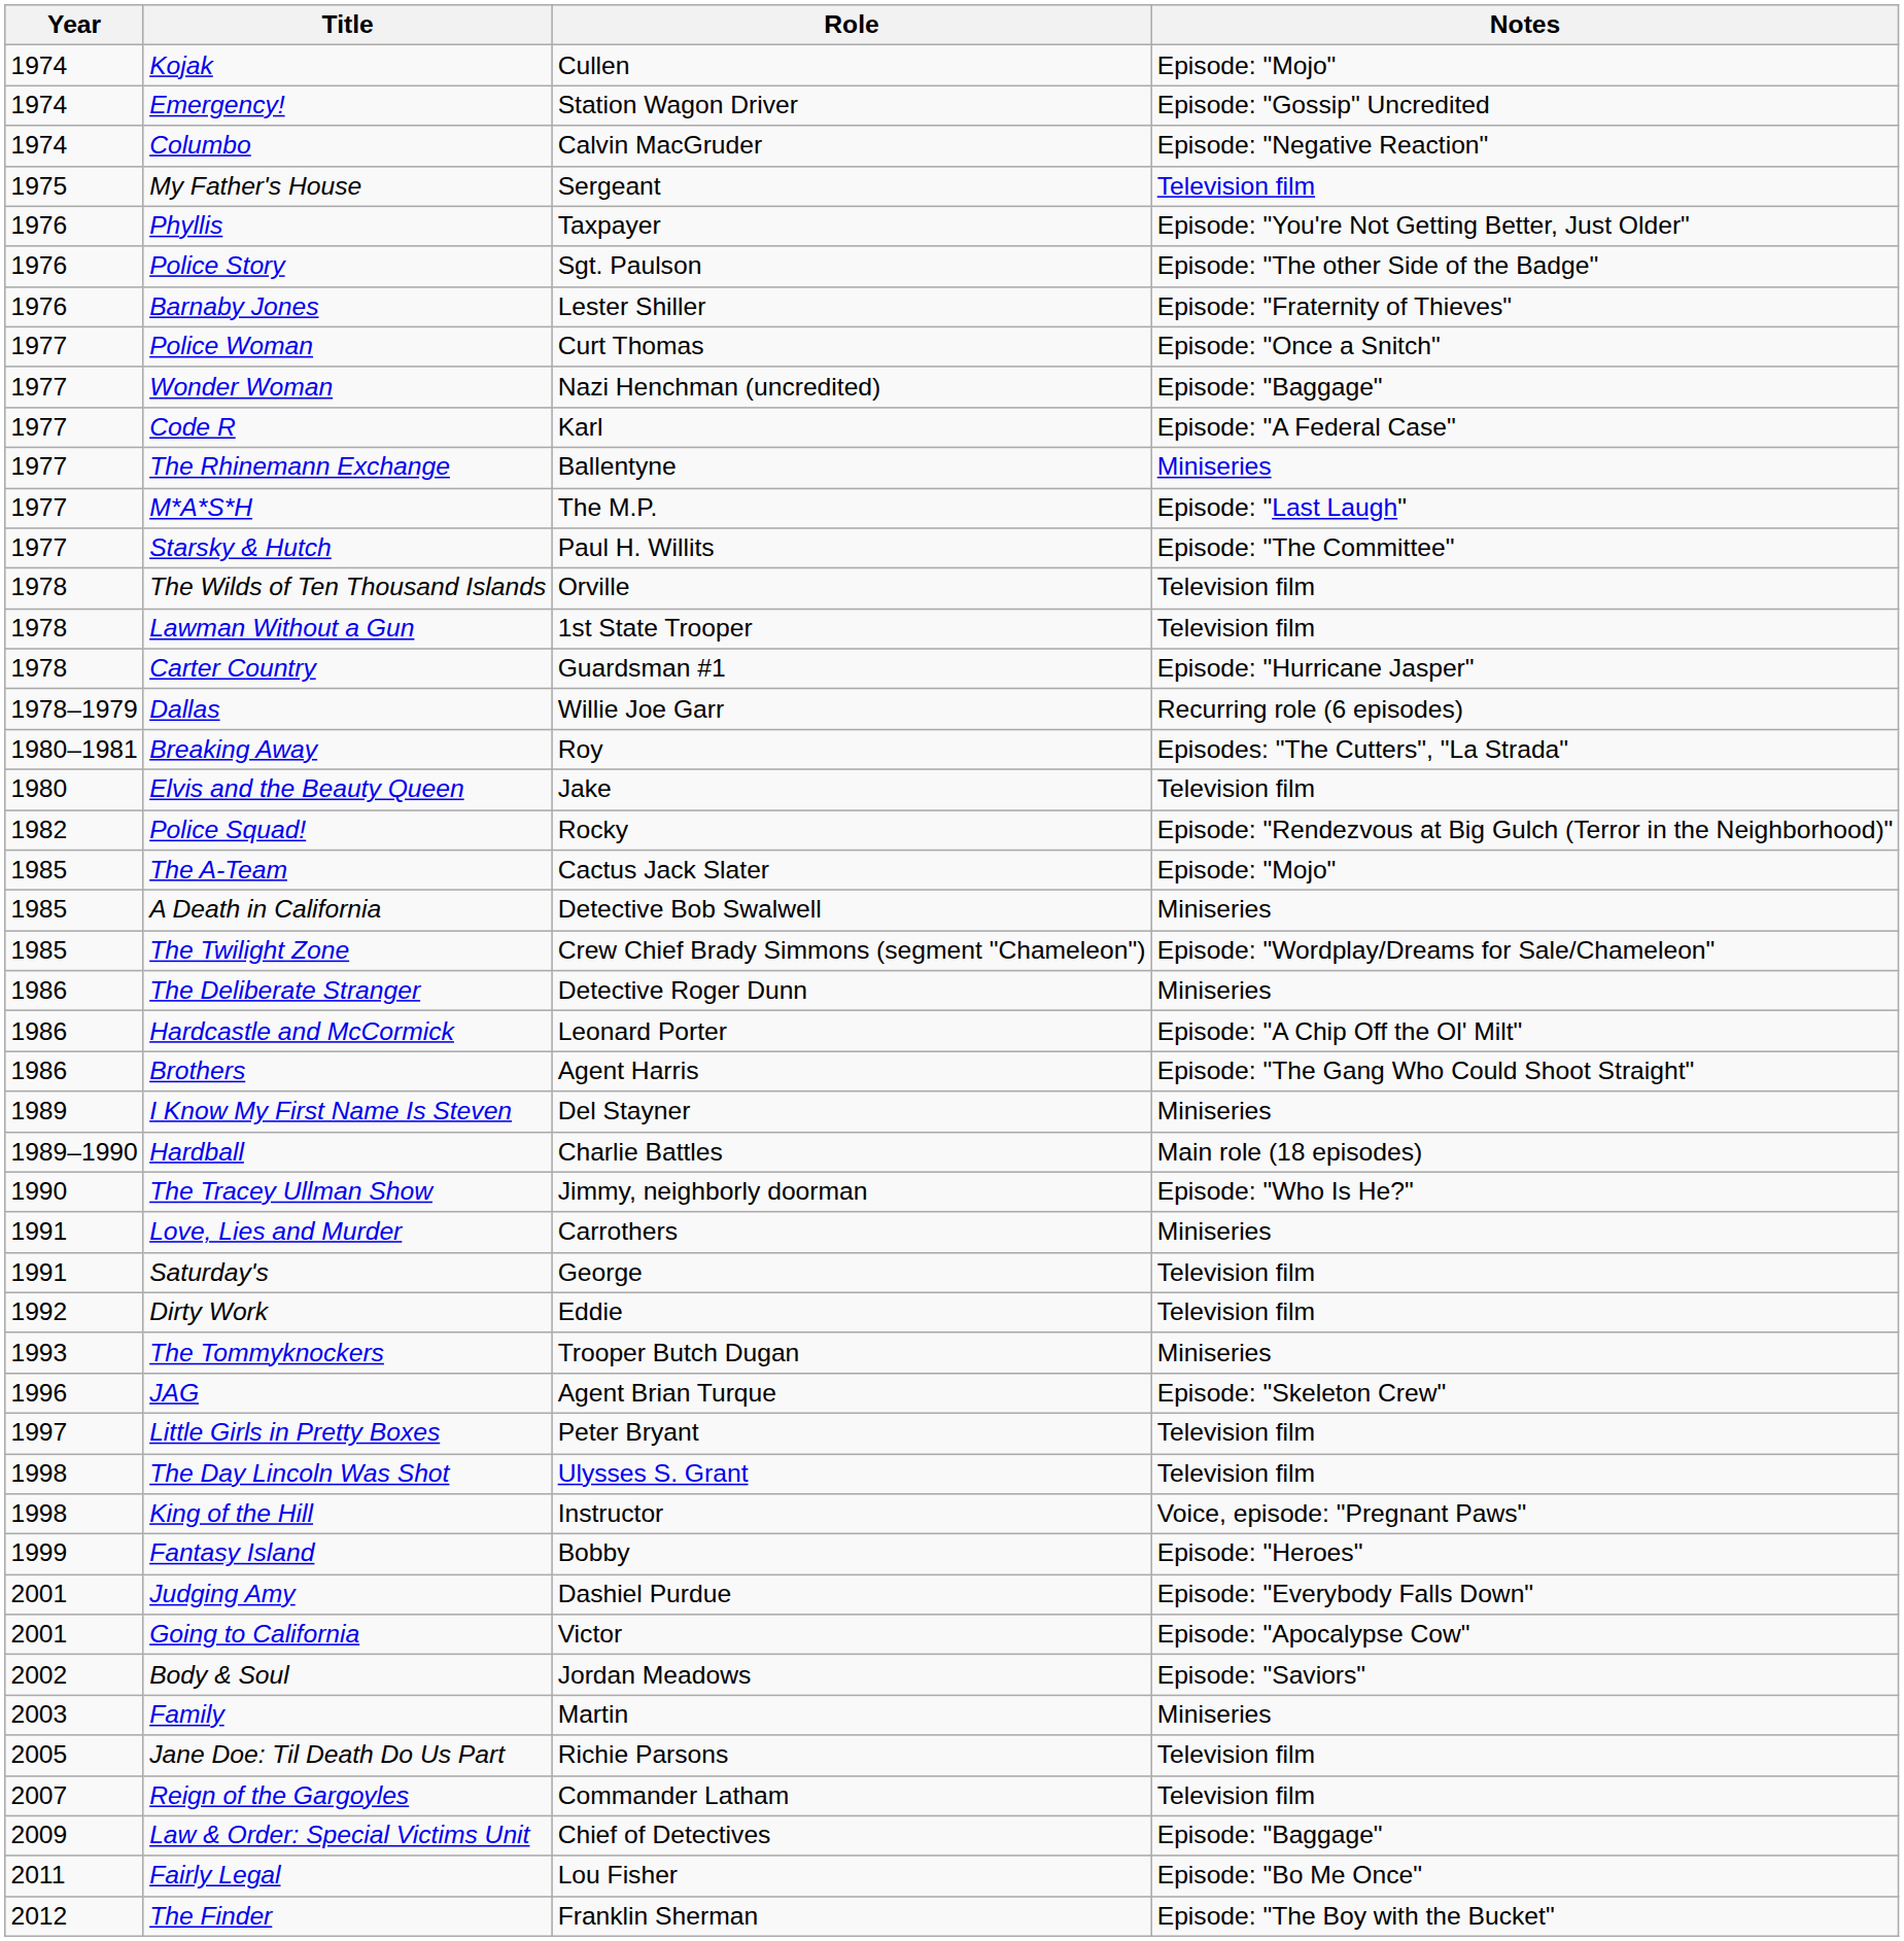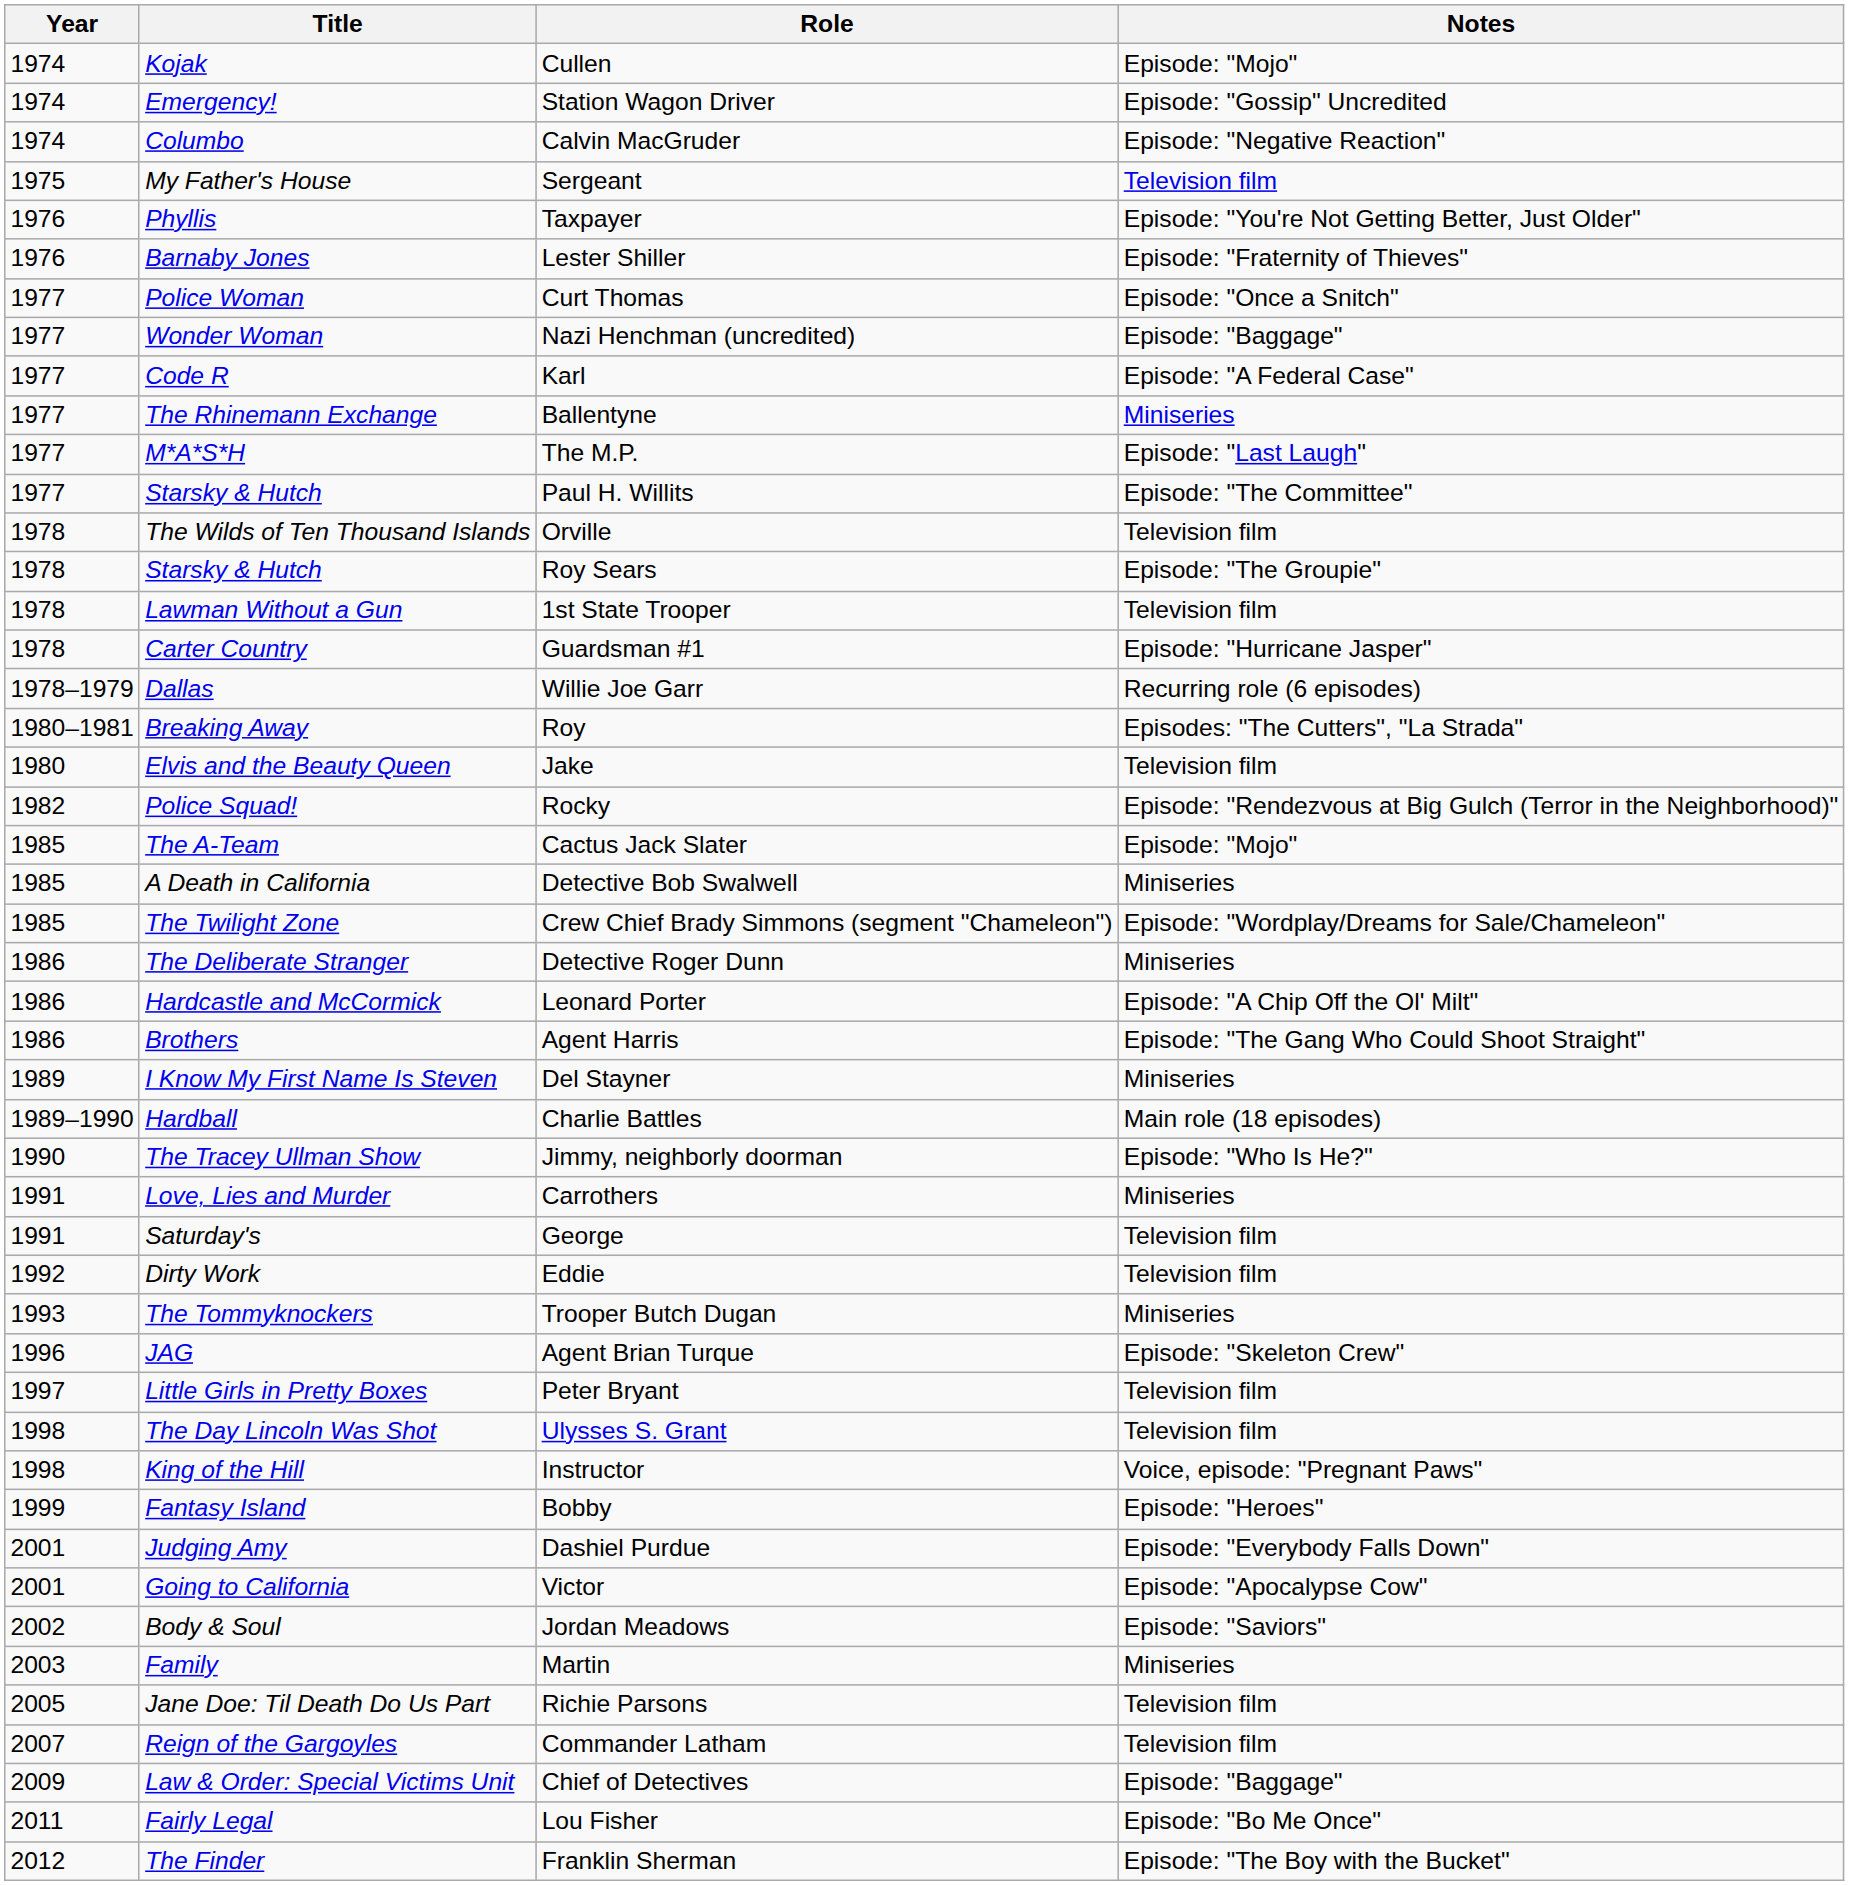- row: 1976 | Police Story | Sgt. Paulson | Episode: "The other Side of the Badge"
+ row: 1978 | Starsky & Hutch | Roy Sears | Episode: "The Groupie"
